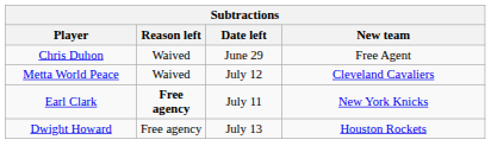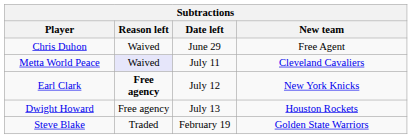Metta World Peace | Reason left: no background -> lavender background
Metta World Peace | Date left: July 12 -> July 11
Earl Clark | Date left: July 11 -> July 12
+ row: Steve Blake | Traded | February 19 | Golden State Warriors
